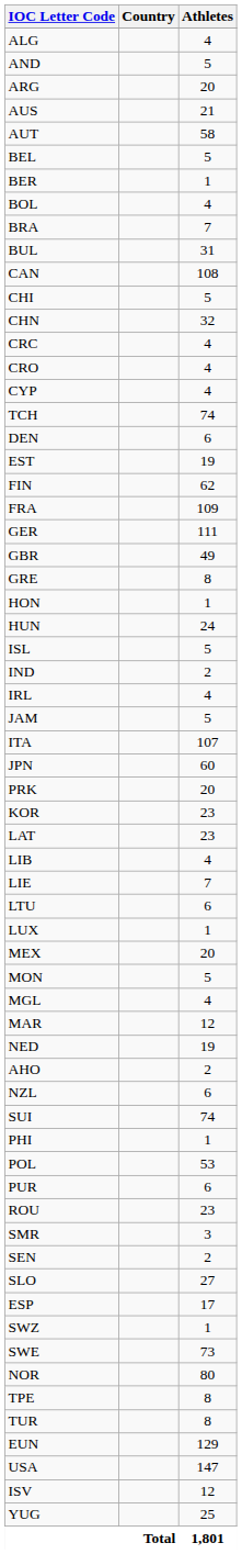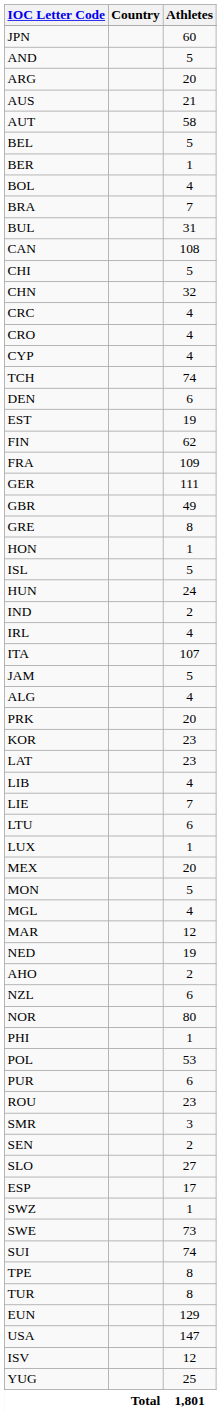rows swapped: ALG <-> JPN
rows swapped: HUN <-> ISL
rows swapped: ITA <-> JAM
rows swapped: NOR <-> SUI
